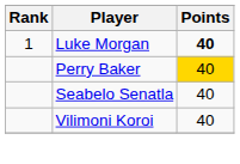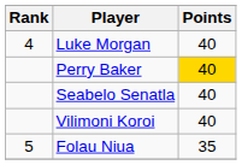Luke Morgan | Rank: 1 -> 4
Luke Morgan | Points: bold -> normal
+ row: 5 | Folau Niua | 35
